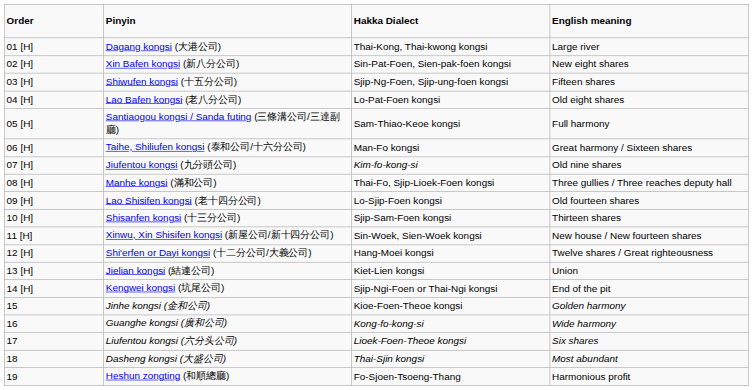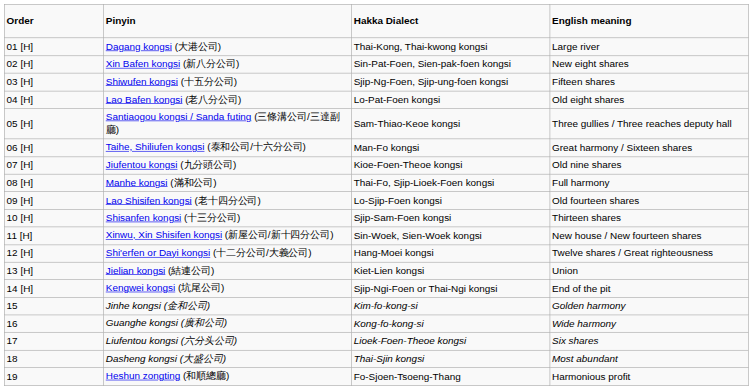Santiaogou kongsi / Sanda futing (三條溝公司/三達副廳) | column 4: Full harmony -> Three gullies / Three reaches deputy hall
Jiufentou kongsi (九分頭公司) | column 3: Kim-fo-kong-si -> Kioe-Foen-Theoe kongsi
Manhe kongsi (滿和公司) | column 4: Three gullies / Three reaches deputy hall -> Full harmony
Jinhe kongsi (金和公司) | column 3: Kioe-Foen-Theoe kongsi -> Kim-fo-kong-si
